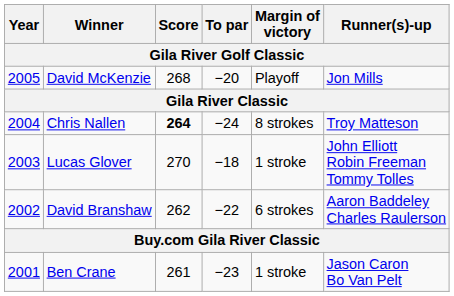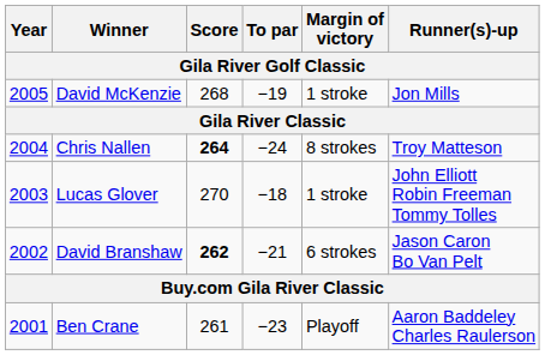David McKenzie | To par: −20 -> −19
David McKenzie | Margin of victory: Playoff -> 1 stroke
David Branshaw | Score: normal -> bold
David Branshaw | To par: −22 -> −21
David Branshaw | Runner(s)-up: Aaron Baddeley Charles Raulerson -> Jason Caron Bo Van Pelt
Ben Crane | Margin of victory: 1 stroke -> Playoff
Ben Crane | Runner(s)-up: Jason Caron Bo Van Pelt -> Aaron Baddeley Charles Raulerson
